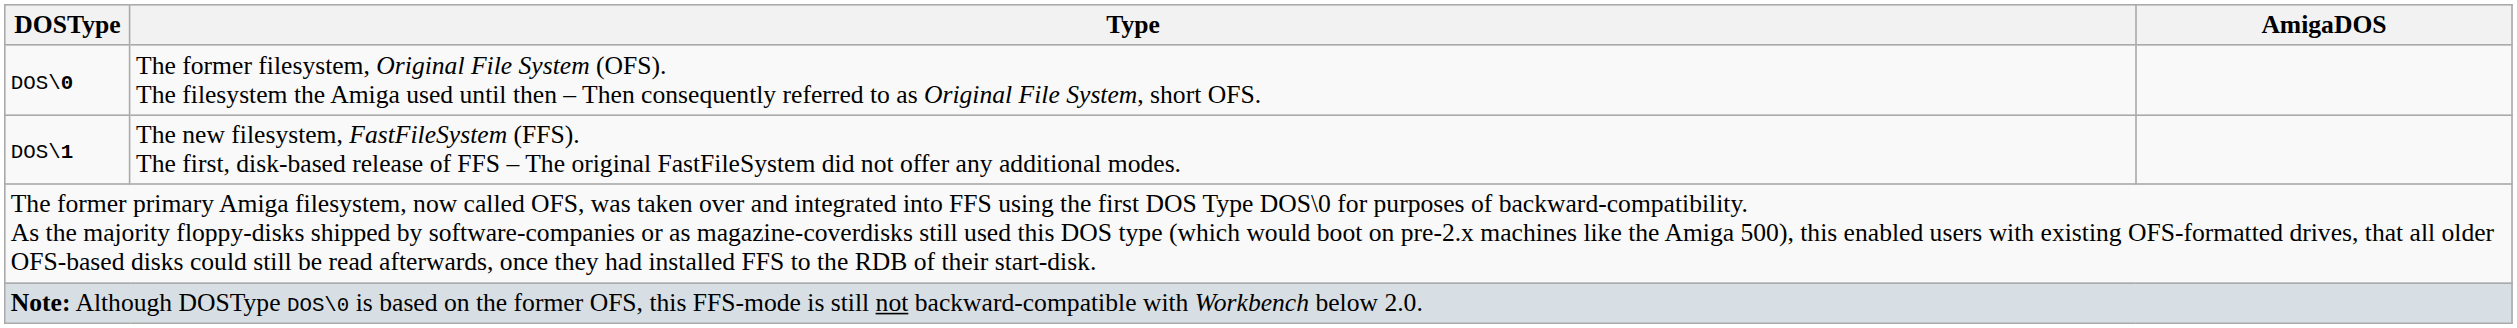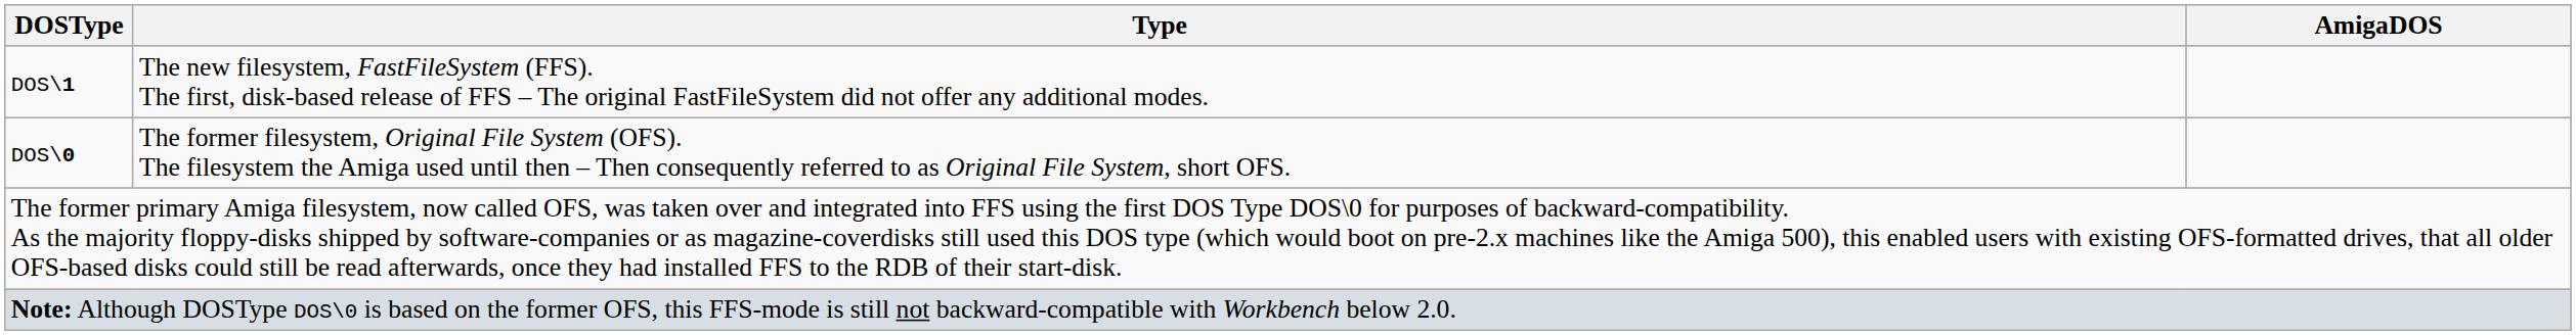rows swapped: DOS\0 <-> DOS\1
